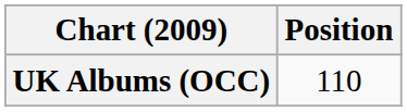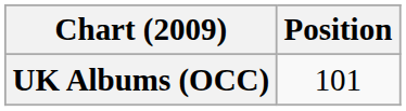UK Albums (OCC) | Position: 110 -> 101
